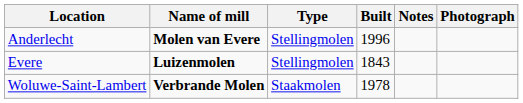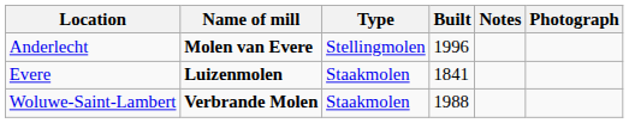Evere | Type: Stellingmolen -> Staakmolen
Evere | Built: 1843 -> 1841
Woluwe-Saint-Lambert | Built: 1978 -> 1988
